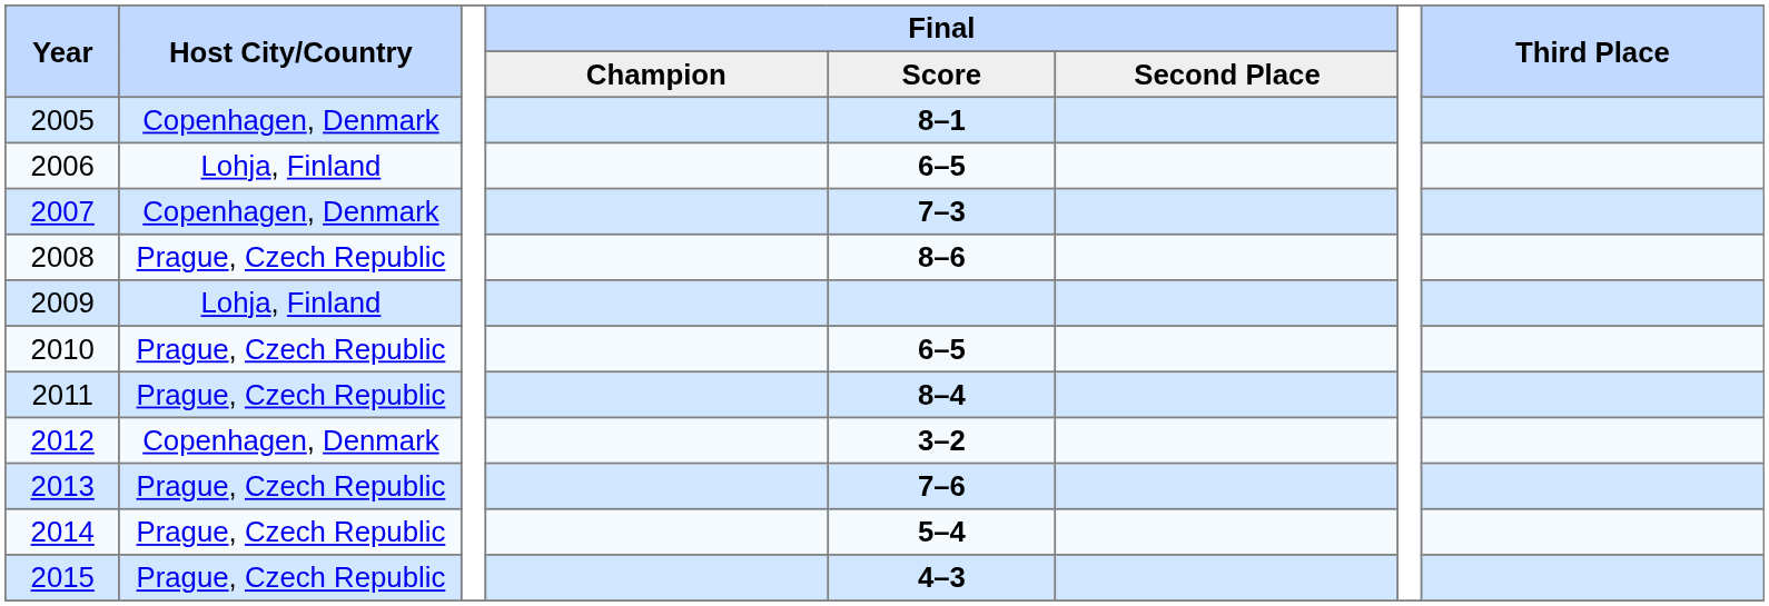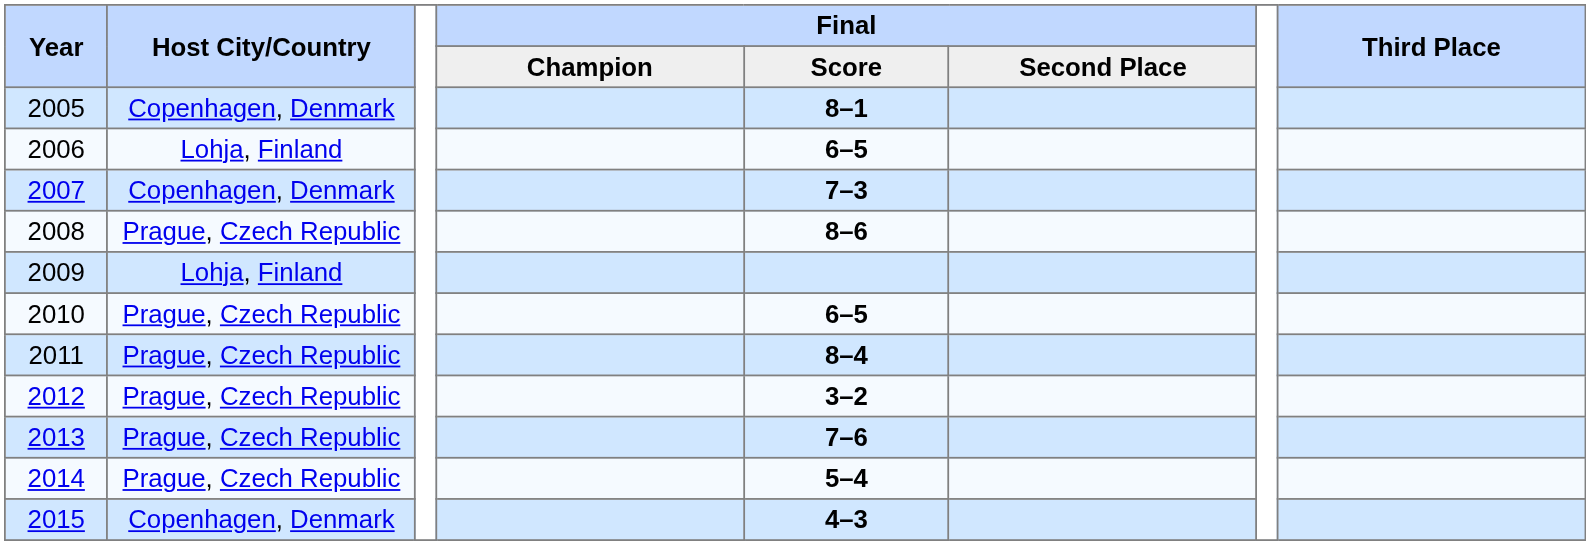2012 | Host City/Country: Copenhagen, Denmark -> Prague, Czech Republic
2015 | Host City/Country: Prague, Czech Republic -> Copenhagen, Denmark
